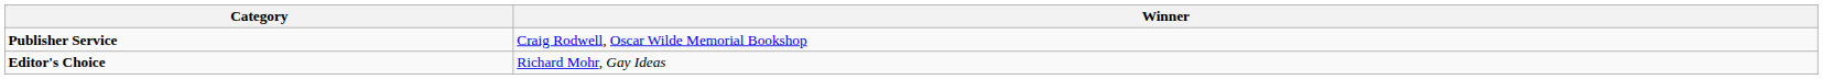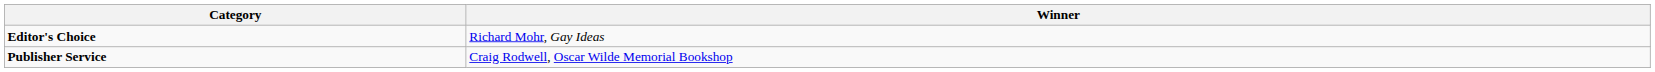rows swapped: Editor's Choice <-> Publisher Service
